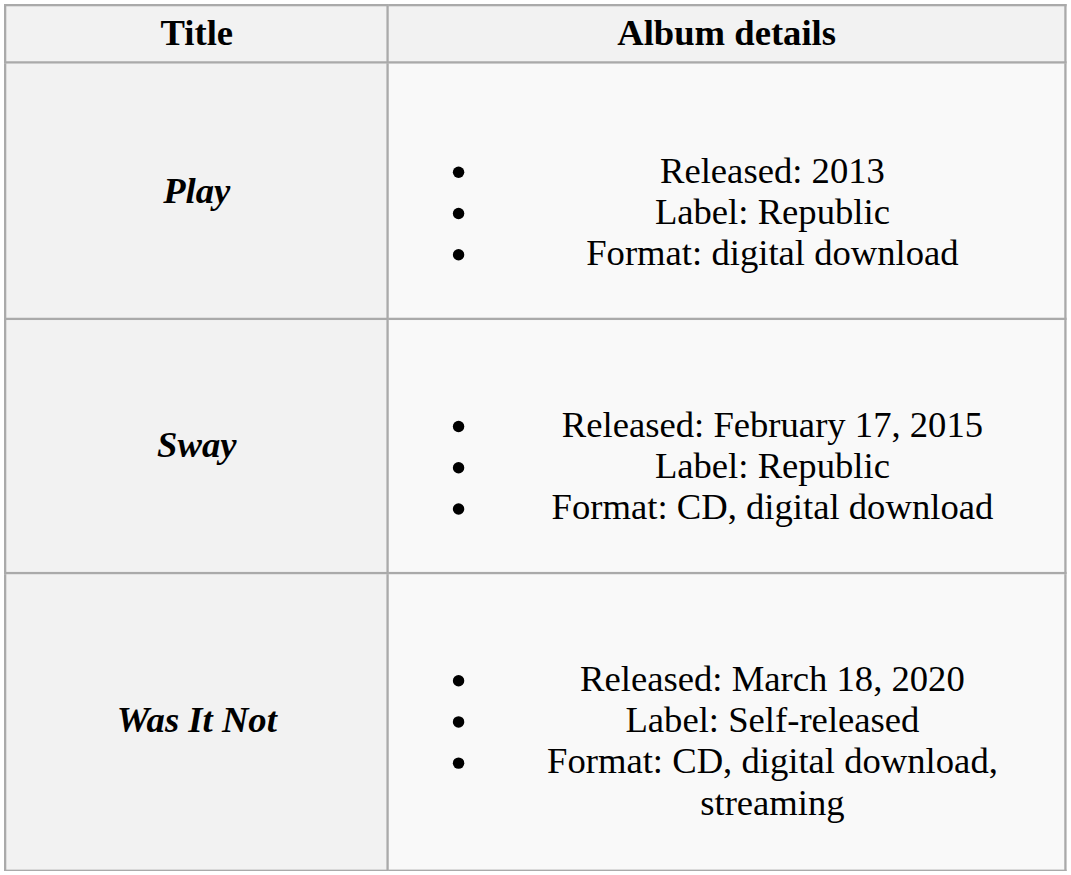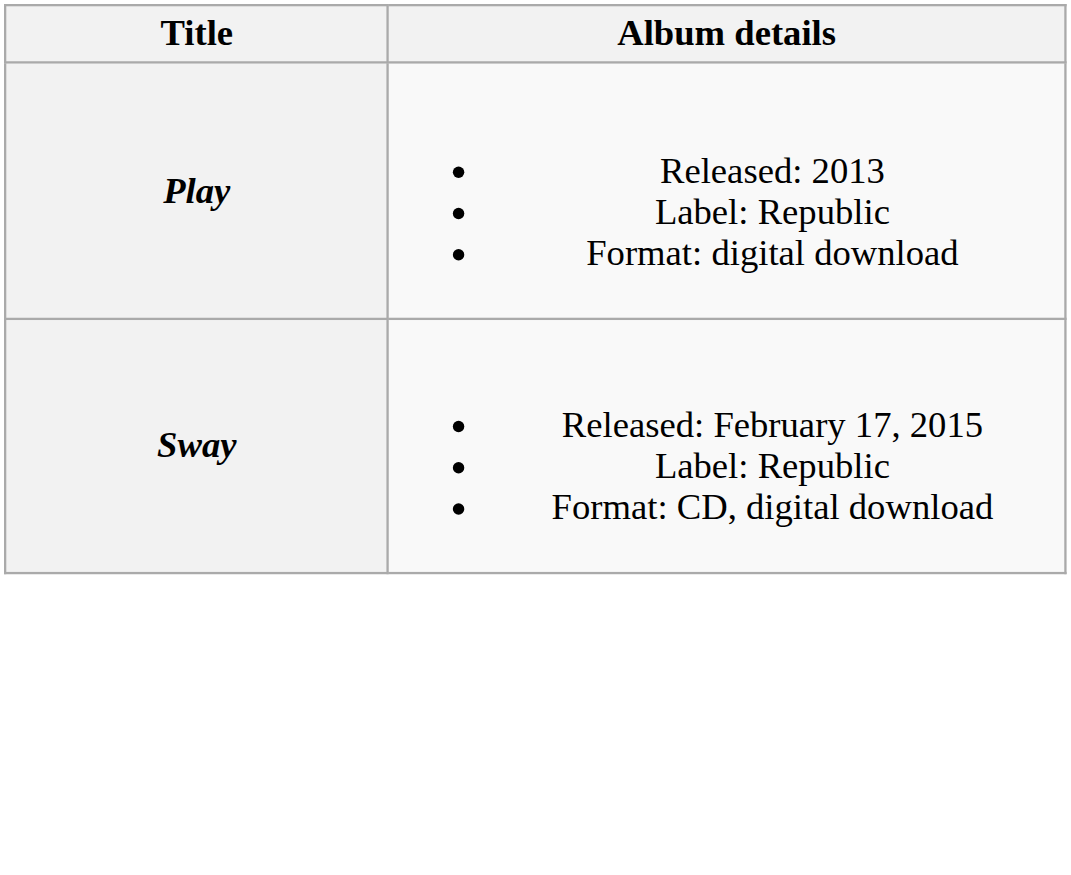- row: Was It Not | Released: March 18, 2020 Label: Self-released Format: CD, digital download, streaming
